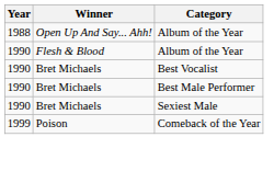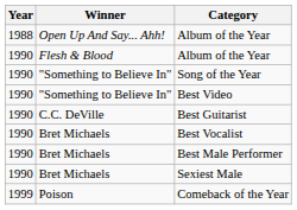+ row: 1990 | "Something to Believe In" | Song of the Year
+ row: 1990 | "Something to Believe In" | Best Video
+ row: 1990 | C.C. DeVille | Best Guitarist
